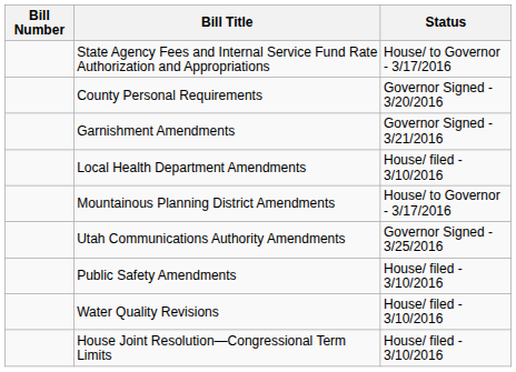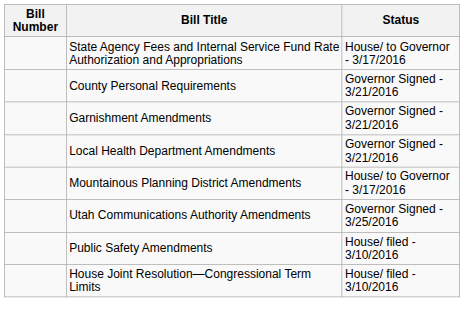County Personal Requirements | Status: Governor Signed - 3/20/2016 -> Governor Signed - 3/21/2016
Local Health Department Amendments | Status: House/ filed - 3/10/2016 -> Governor Signed - 3/21/2016
- row: Water Quality Revisions | House/ filed - 3/10/2016
